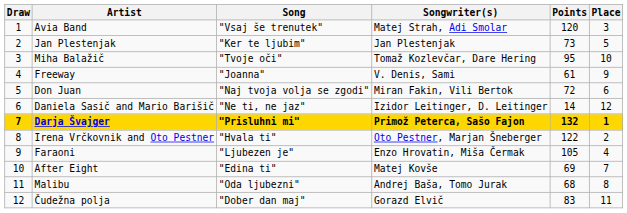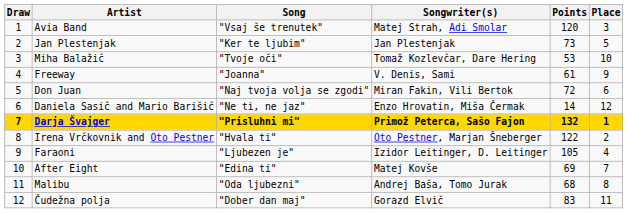Miha Balažič | Points: 95 -> 53
Daniela Sasič and Mario Barišič | Songwriter(s): Izidor Leitinger, D. Leitinger -> Enzo Hrovatin, Miša Čermak
Faraoni | Songwriter(s): Enzo Hrovatin, Miša Čermak -> Izidor Leitinger, D. Leitinger
